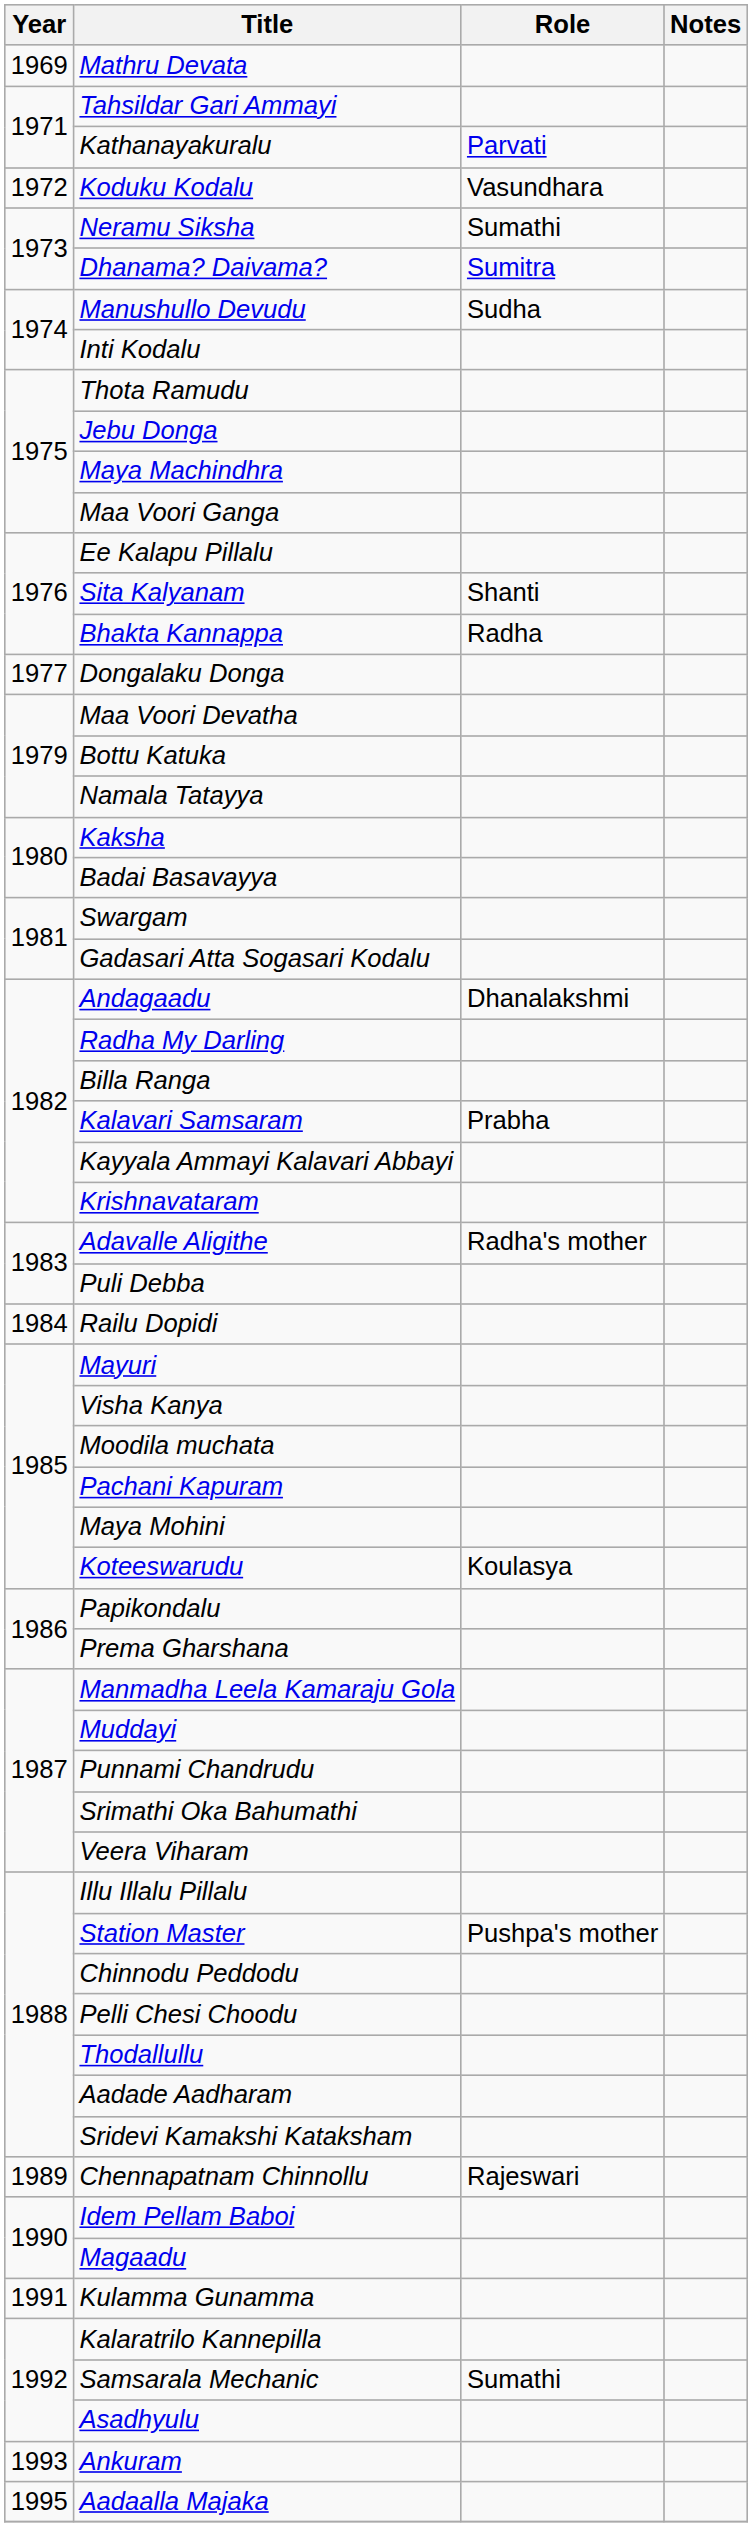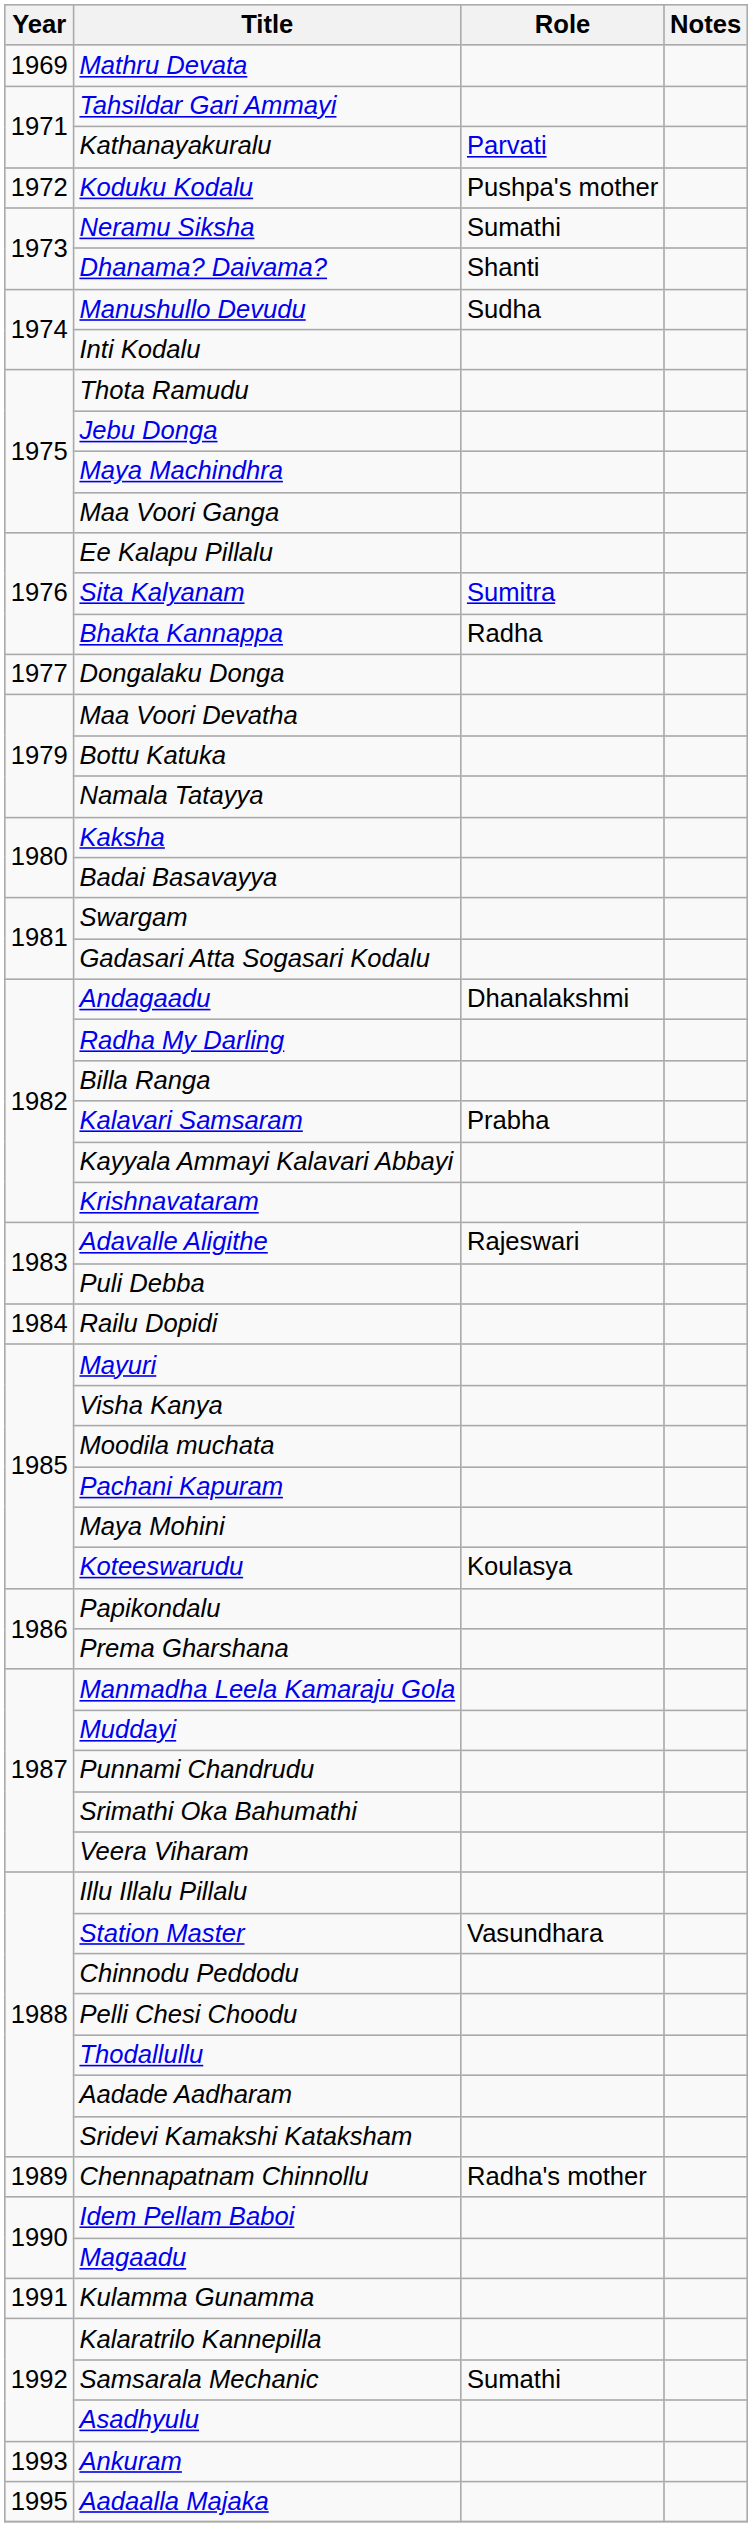Koduku Kodalu | Role: Vasundhara -> Pushpa's mother
Dhanama? Daivama? | Role: Sumitra -> Shanti
Sita Kalyanam | Role: Shanti -> Sumitra
Adavalle Aligithe | Role: Radha's mother -> Rajeswari
Station Master | Role: Pushpa's mother -> Vasundhara
Chennapatnam Chinnollu | Role: Rajeswari -> Radha's mother
